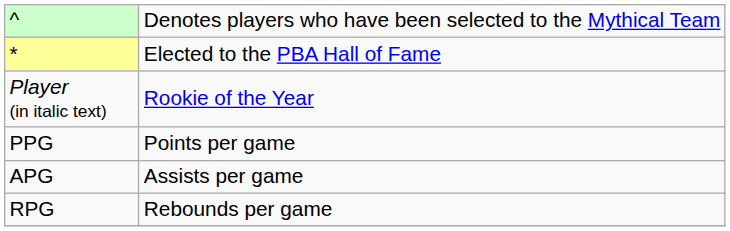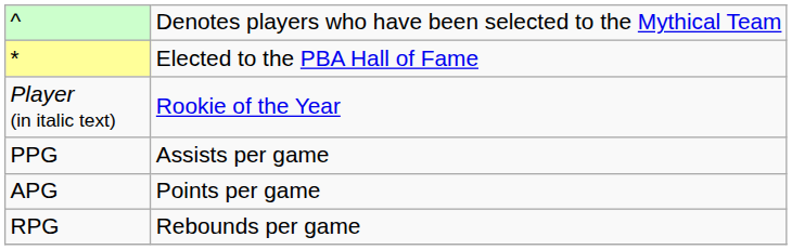PPG | column 2: Points per game -> Assists per game
APG | column 2: Assists per game -> Points per game
